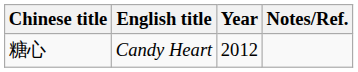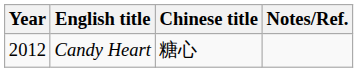columns swapped: Year <-> Chinese title
